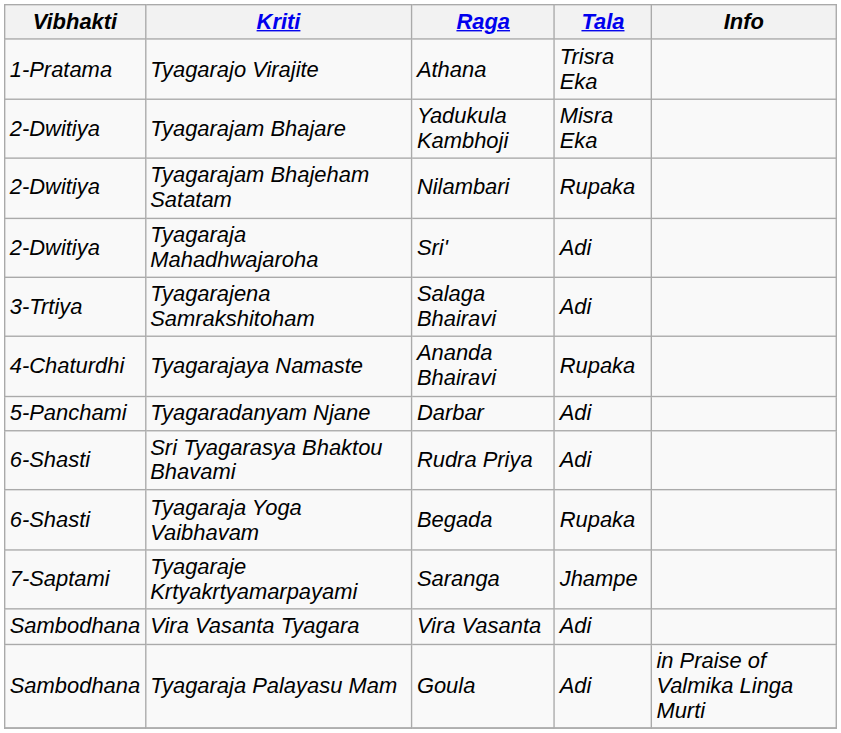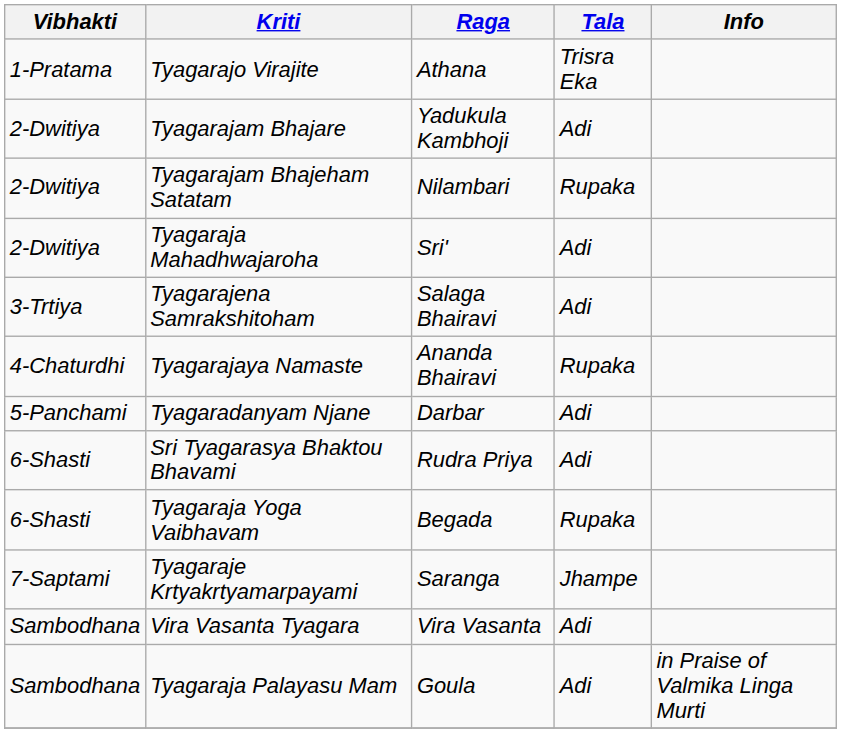Tyagarajam Bhajare | Tala: Misra Eka -> Adi
